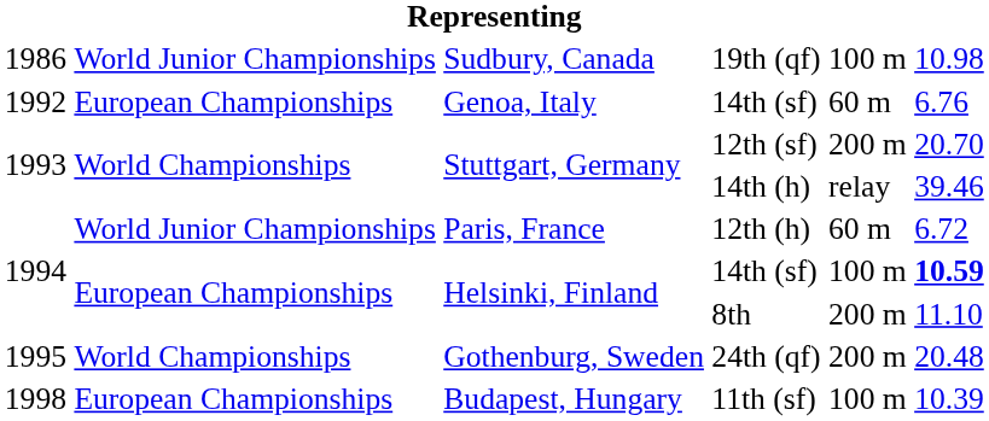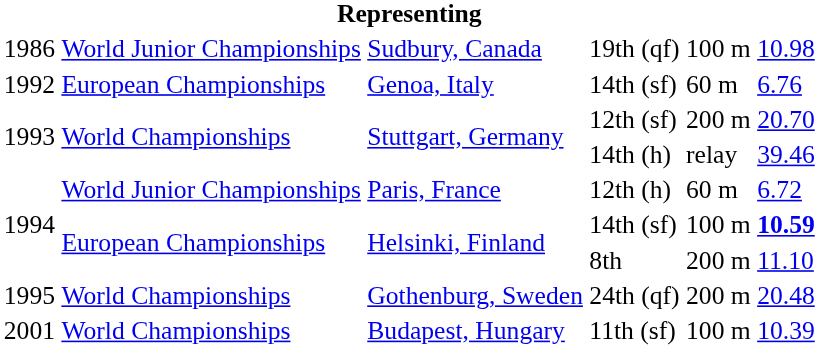11th (sf) | column 1: 1998 -> 2001
11th (sf) | column 2: European Championships -> World Championships
